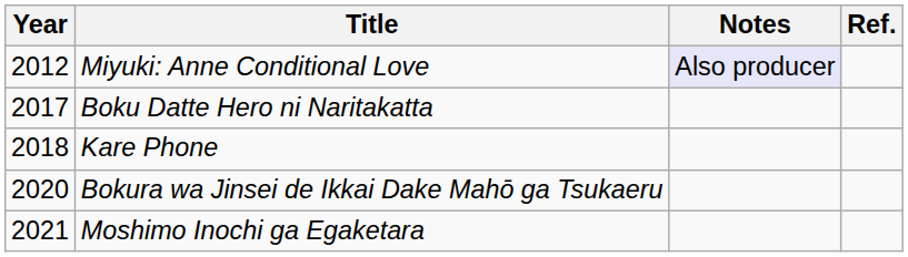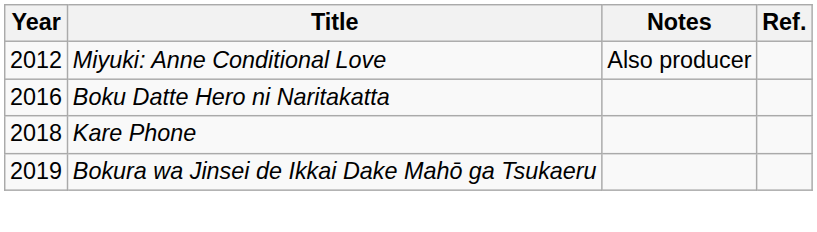Miyuki: Anne Conditional Love | Notes: lavender background -> no background
Boku Datte Hero ni Naritakatta | Year: 2017 -> 2016
Bokura wa Jinsei de Ikkai Dake Mahō ga Tsukaeru | Year: 2020 -> 2019
- row: 2021 | Moshimo Inochi ga Egaketara
